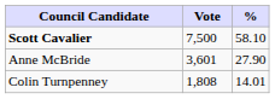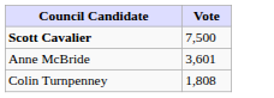- column: % | 58.10 | 27.90 | 14.01
